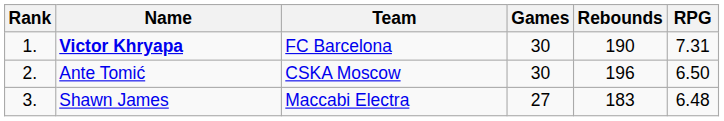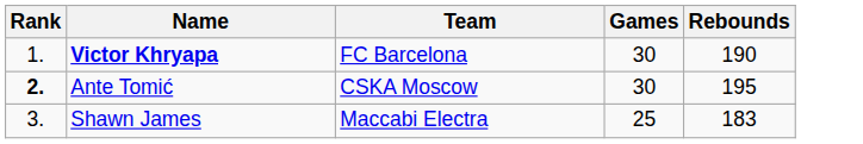- column: RPG | 7.31 | 6.50 | 6.48
Ante Tomić | Rank: normal -> bold
Ante Tomić | Rebounds: 196 -> 195
Shawn James | Games: 27 -> 25
